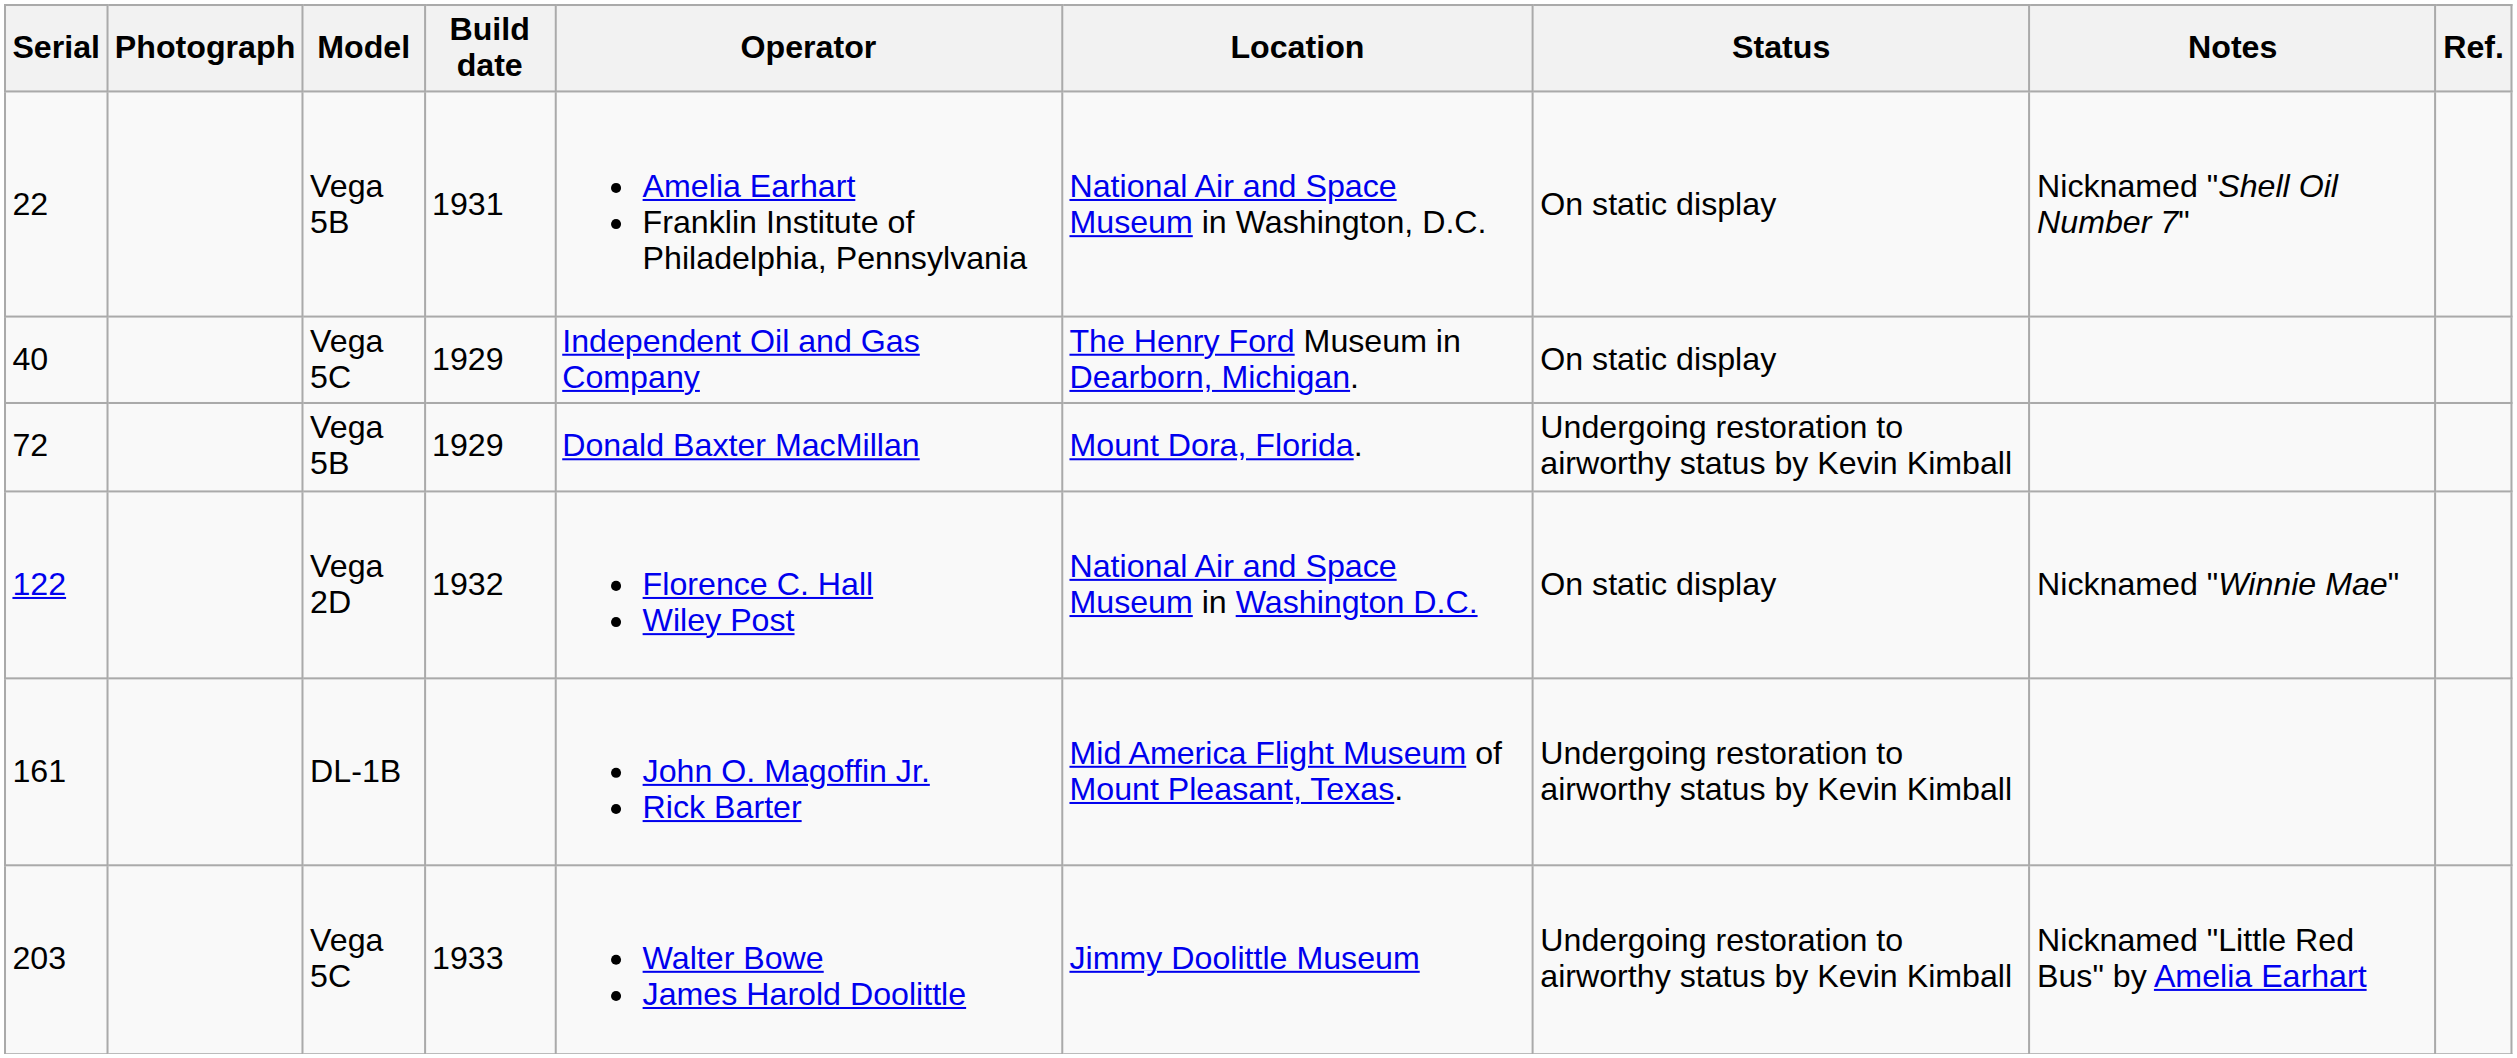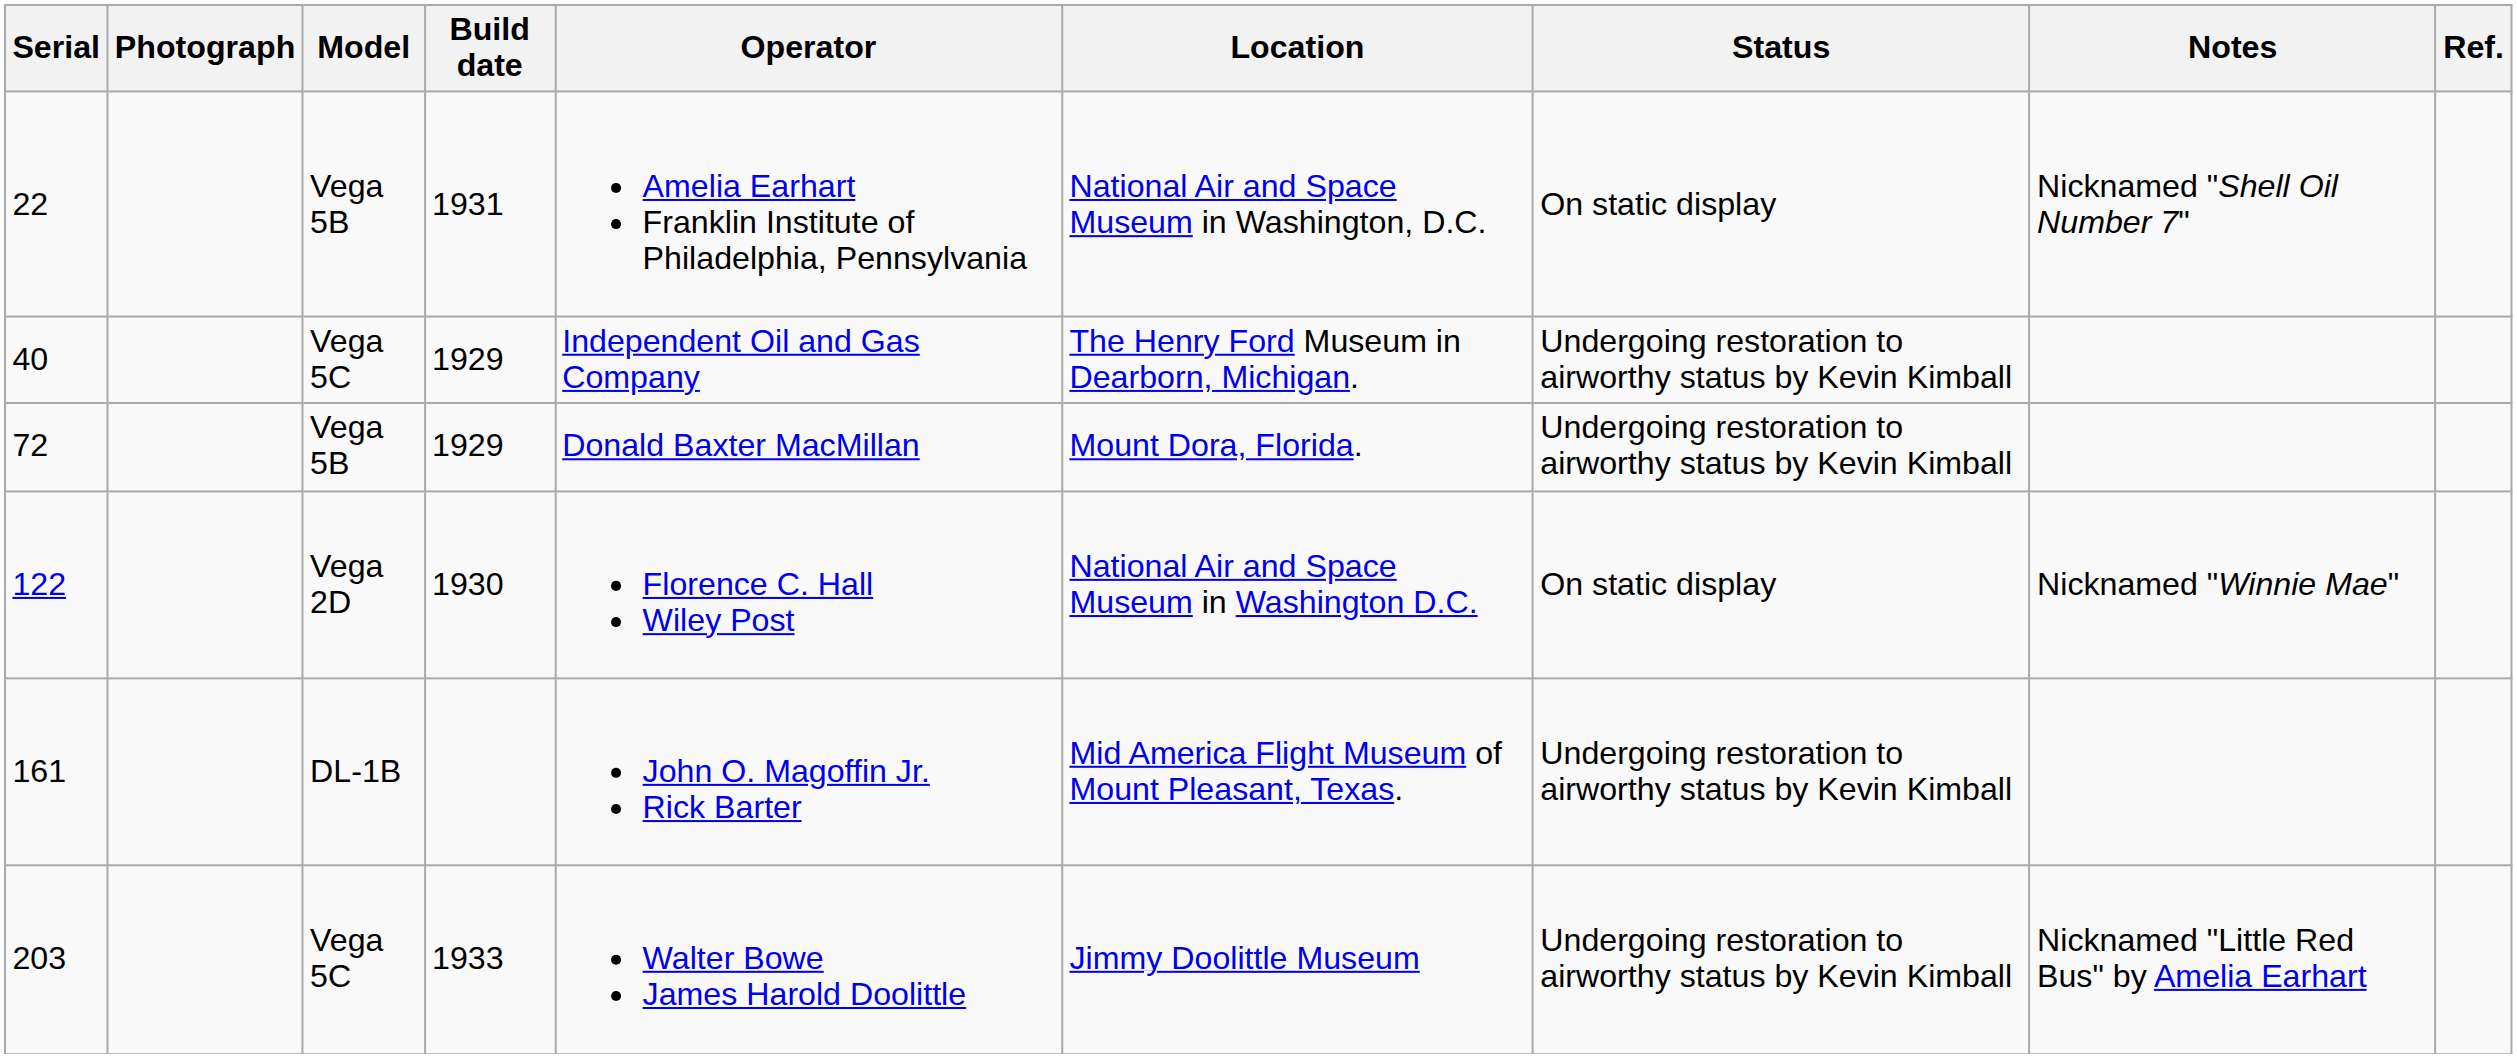40 | Status: On static display -> Undergoing restoration to airworthy status by Kevin Kimball
122 | Build date: 1932 -> 1930
